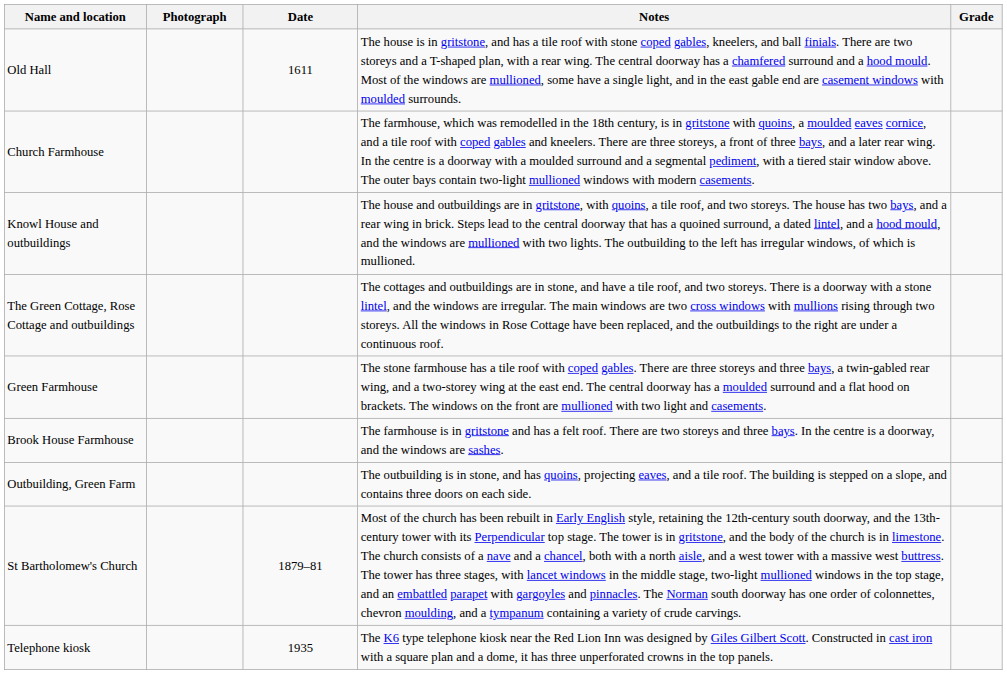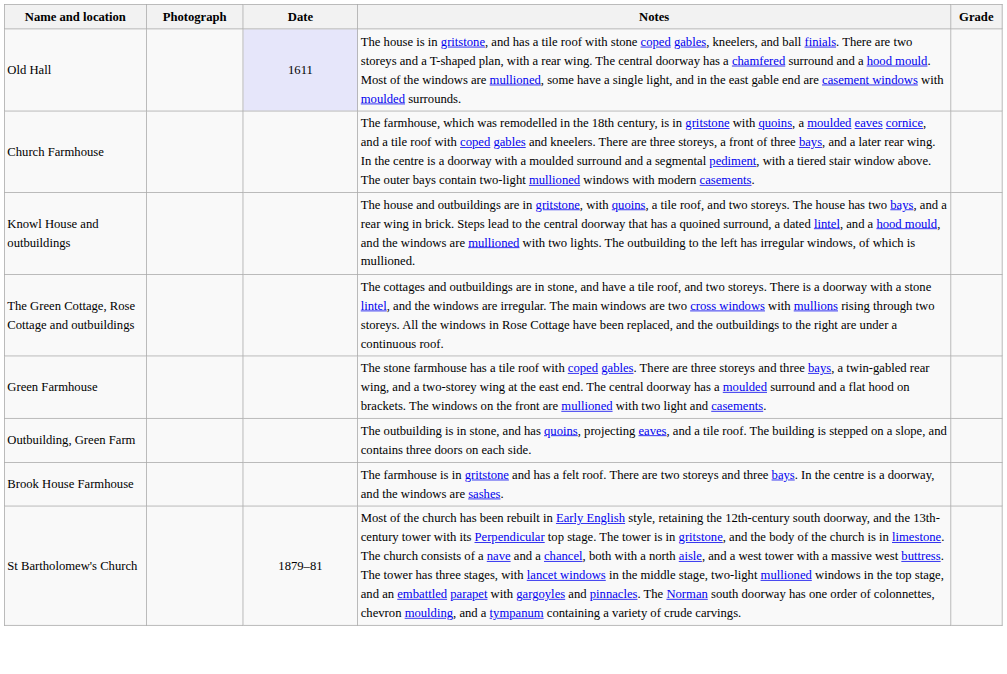Old Hall | Date: no background -> lavender background
rows swapped: Outbuilding, Green Farm <-> Brook House Farmhouse
- row: Telephone kiosk | 1935 | The K6 type telephone kiosk near the Red Lion Inn was designed by Giles Gilbert Scott. Constructed in cast iron with a square plan and a dome, it has three unperforated crowns in the top panels.
